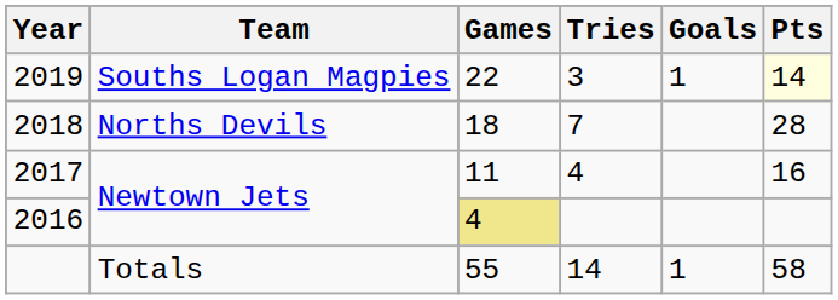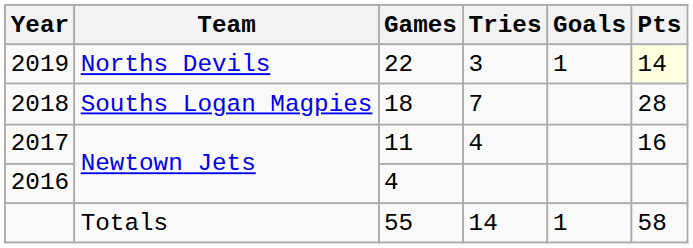2019 | Team: Souths Logan Magpies -> Norths Devils
2018 | Team: Norths Devils -> Souths Logan Magpies
2016 | Games: khaki background -> no background
